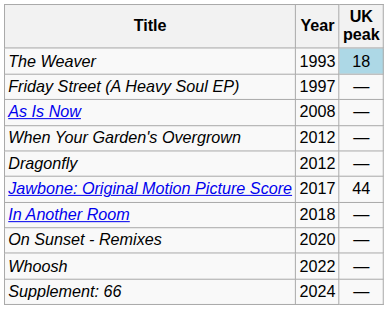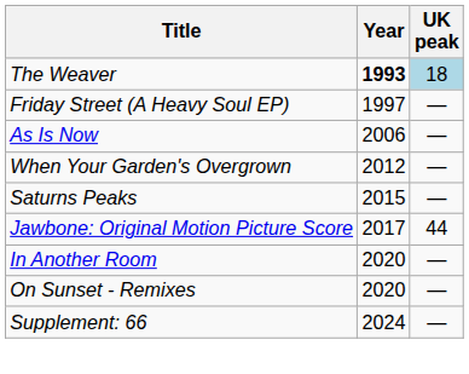The Weaver | Year: normal -> bold
As Is Now | Year: 2008 -> 2006
- row: Dragonfly | 2012 | —
+ row: Saturns Peaks | 2015 | —
In Another Room | Year: 2018 -> 2020
- row: Whoosh | 2022 | —
